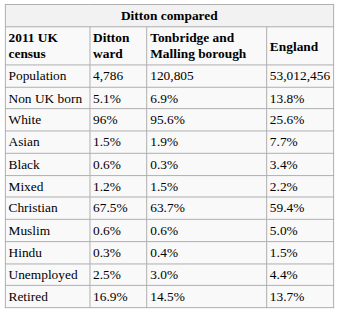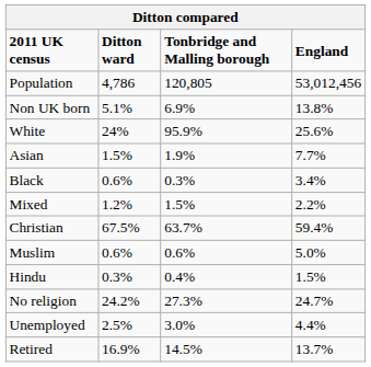White | Ditton ward: 96% -> 24%
White | Tonbridge and Malling borough: 95.6% -> 95.9%
+ row: No religion | 24.2% | 27.3% | 24.7%
